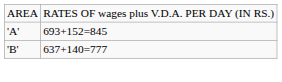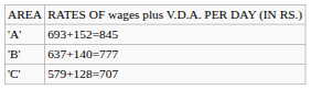+ row: 'C' | 579+128=707
